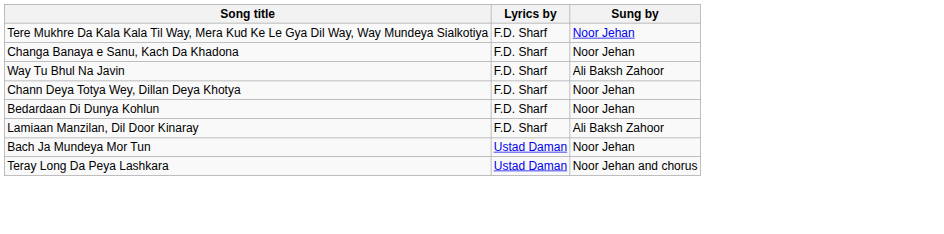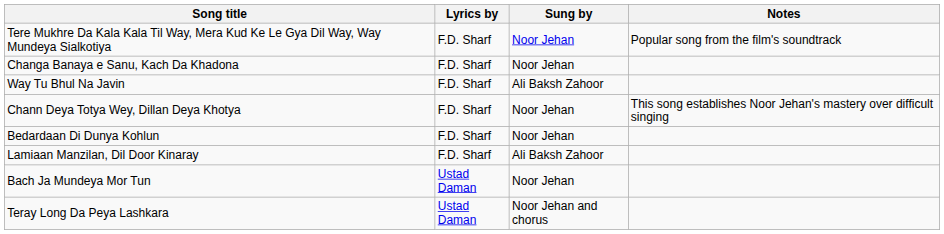+ column: Notes | Popular song from the film's soundtrack | This song establishes Noor Jehan's mastery over difficult singing
